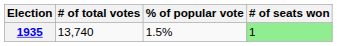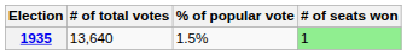1935 | # of total votes: 13,740 -> 13,640
